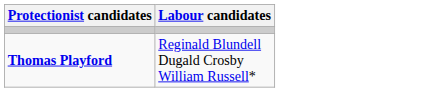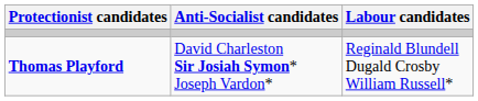+ column: Anti-Socialist candidates | David Charleston Sir Josiah Symon* Joseph Vardon*
